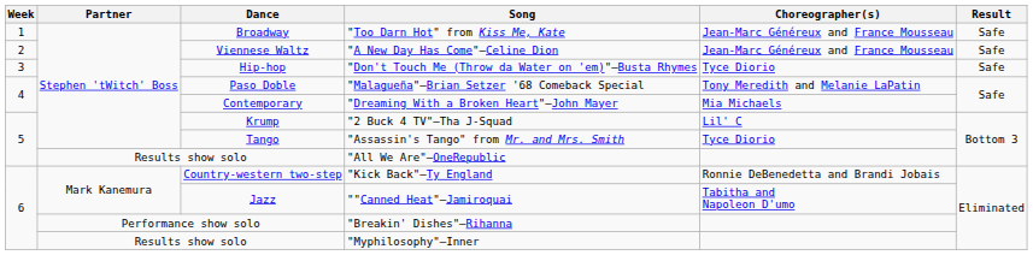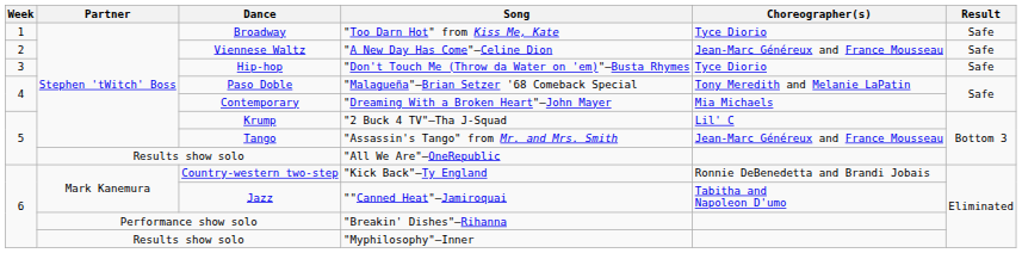"Too Darn Hot" from Kiss Me, Kate | Choreographer(s): Jean-Marc Généreux and France Mousseau -> Tyce Diorio
"Assassin's Tango" from Mr. and Mrs. Smith | Choreographer(s): Tyce Diorio -> Jean-Marc Généreux and France Mousseau
